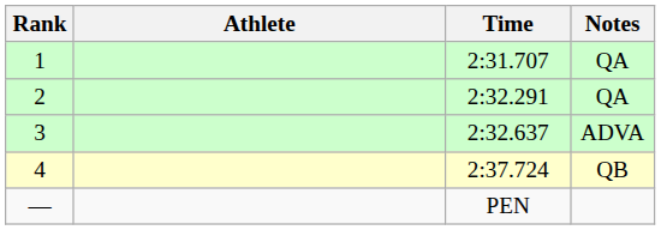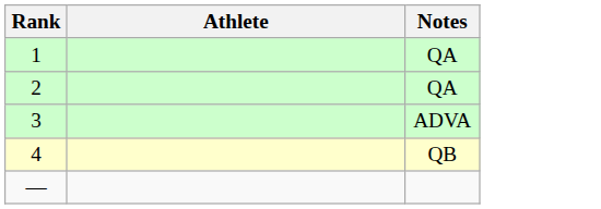- column: Time | 2:31.707 | 2:32.291 | 2:32.637 | 2:37.724 | PEN
